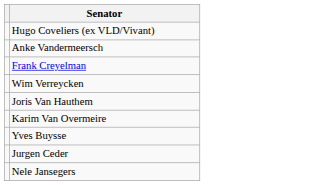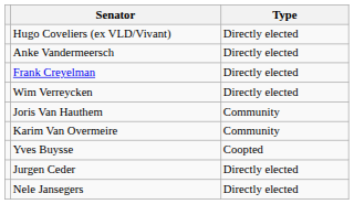+ column: Type | Directly elected | Directly elected | Directly elected | Directly elected | Community | Community | Coopted | Directly elected | Directly elected
